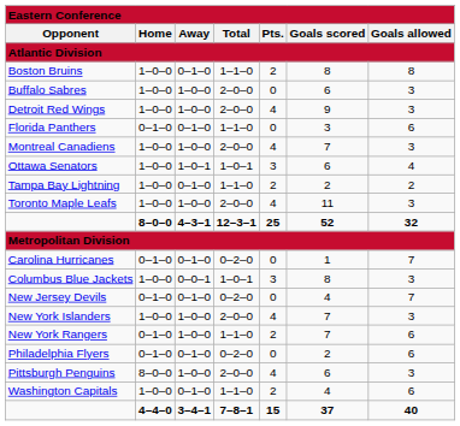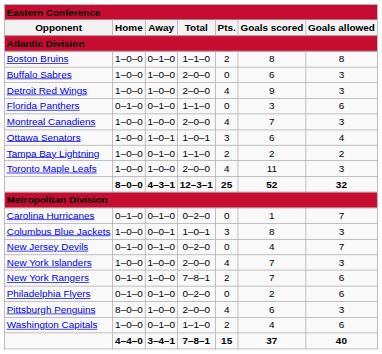New York Rangers | column 4: 1–1–0 -> 7–8–1
